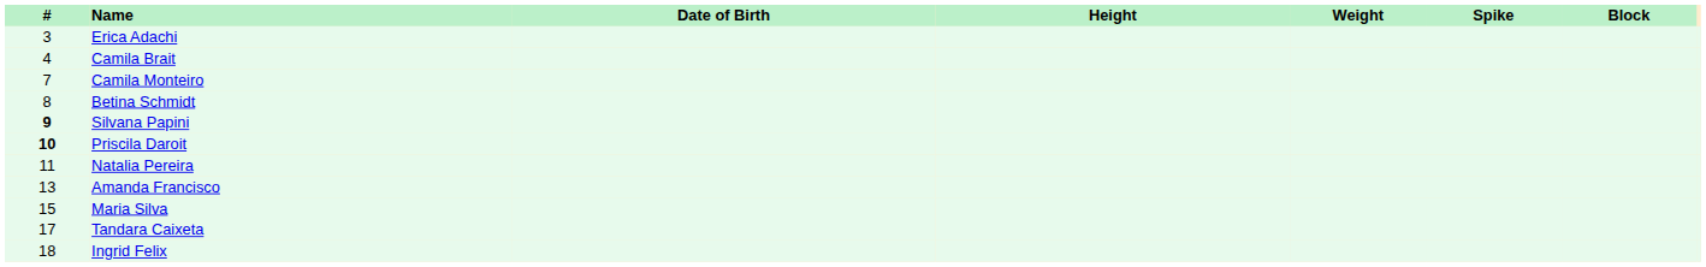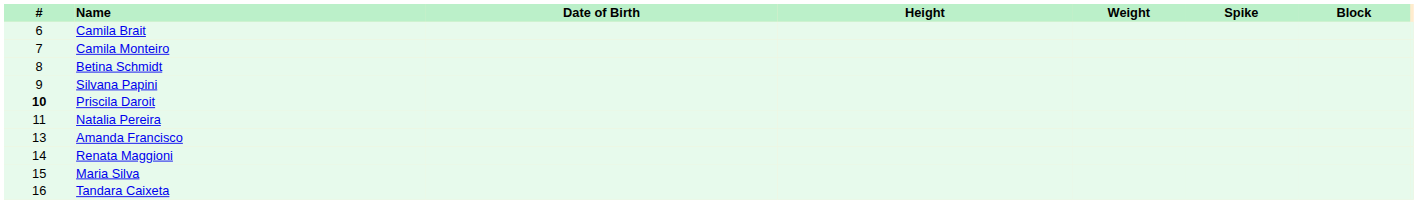- row: 3 | Erica Adachi
Camila Brait | #: 4 -> 6
Silvana Papini | #: bold -> normal
+ row: 14 | Renata Maggioni
Tandara Caixeta | #: 17 -> 16
- row: 18 | Ingrid Felix
